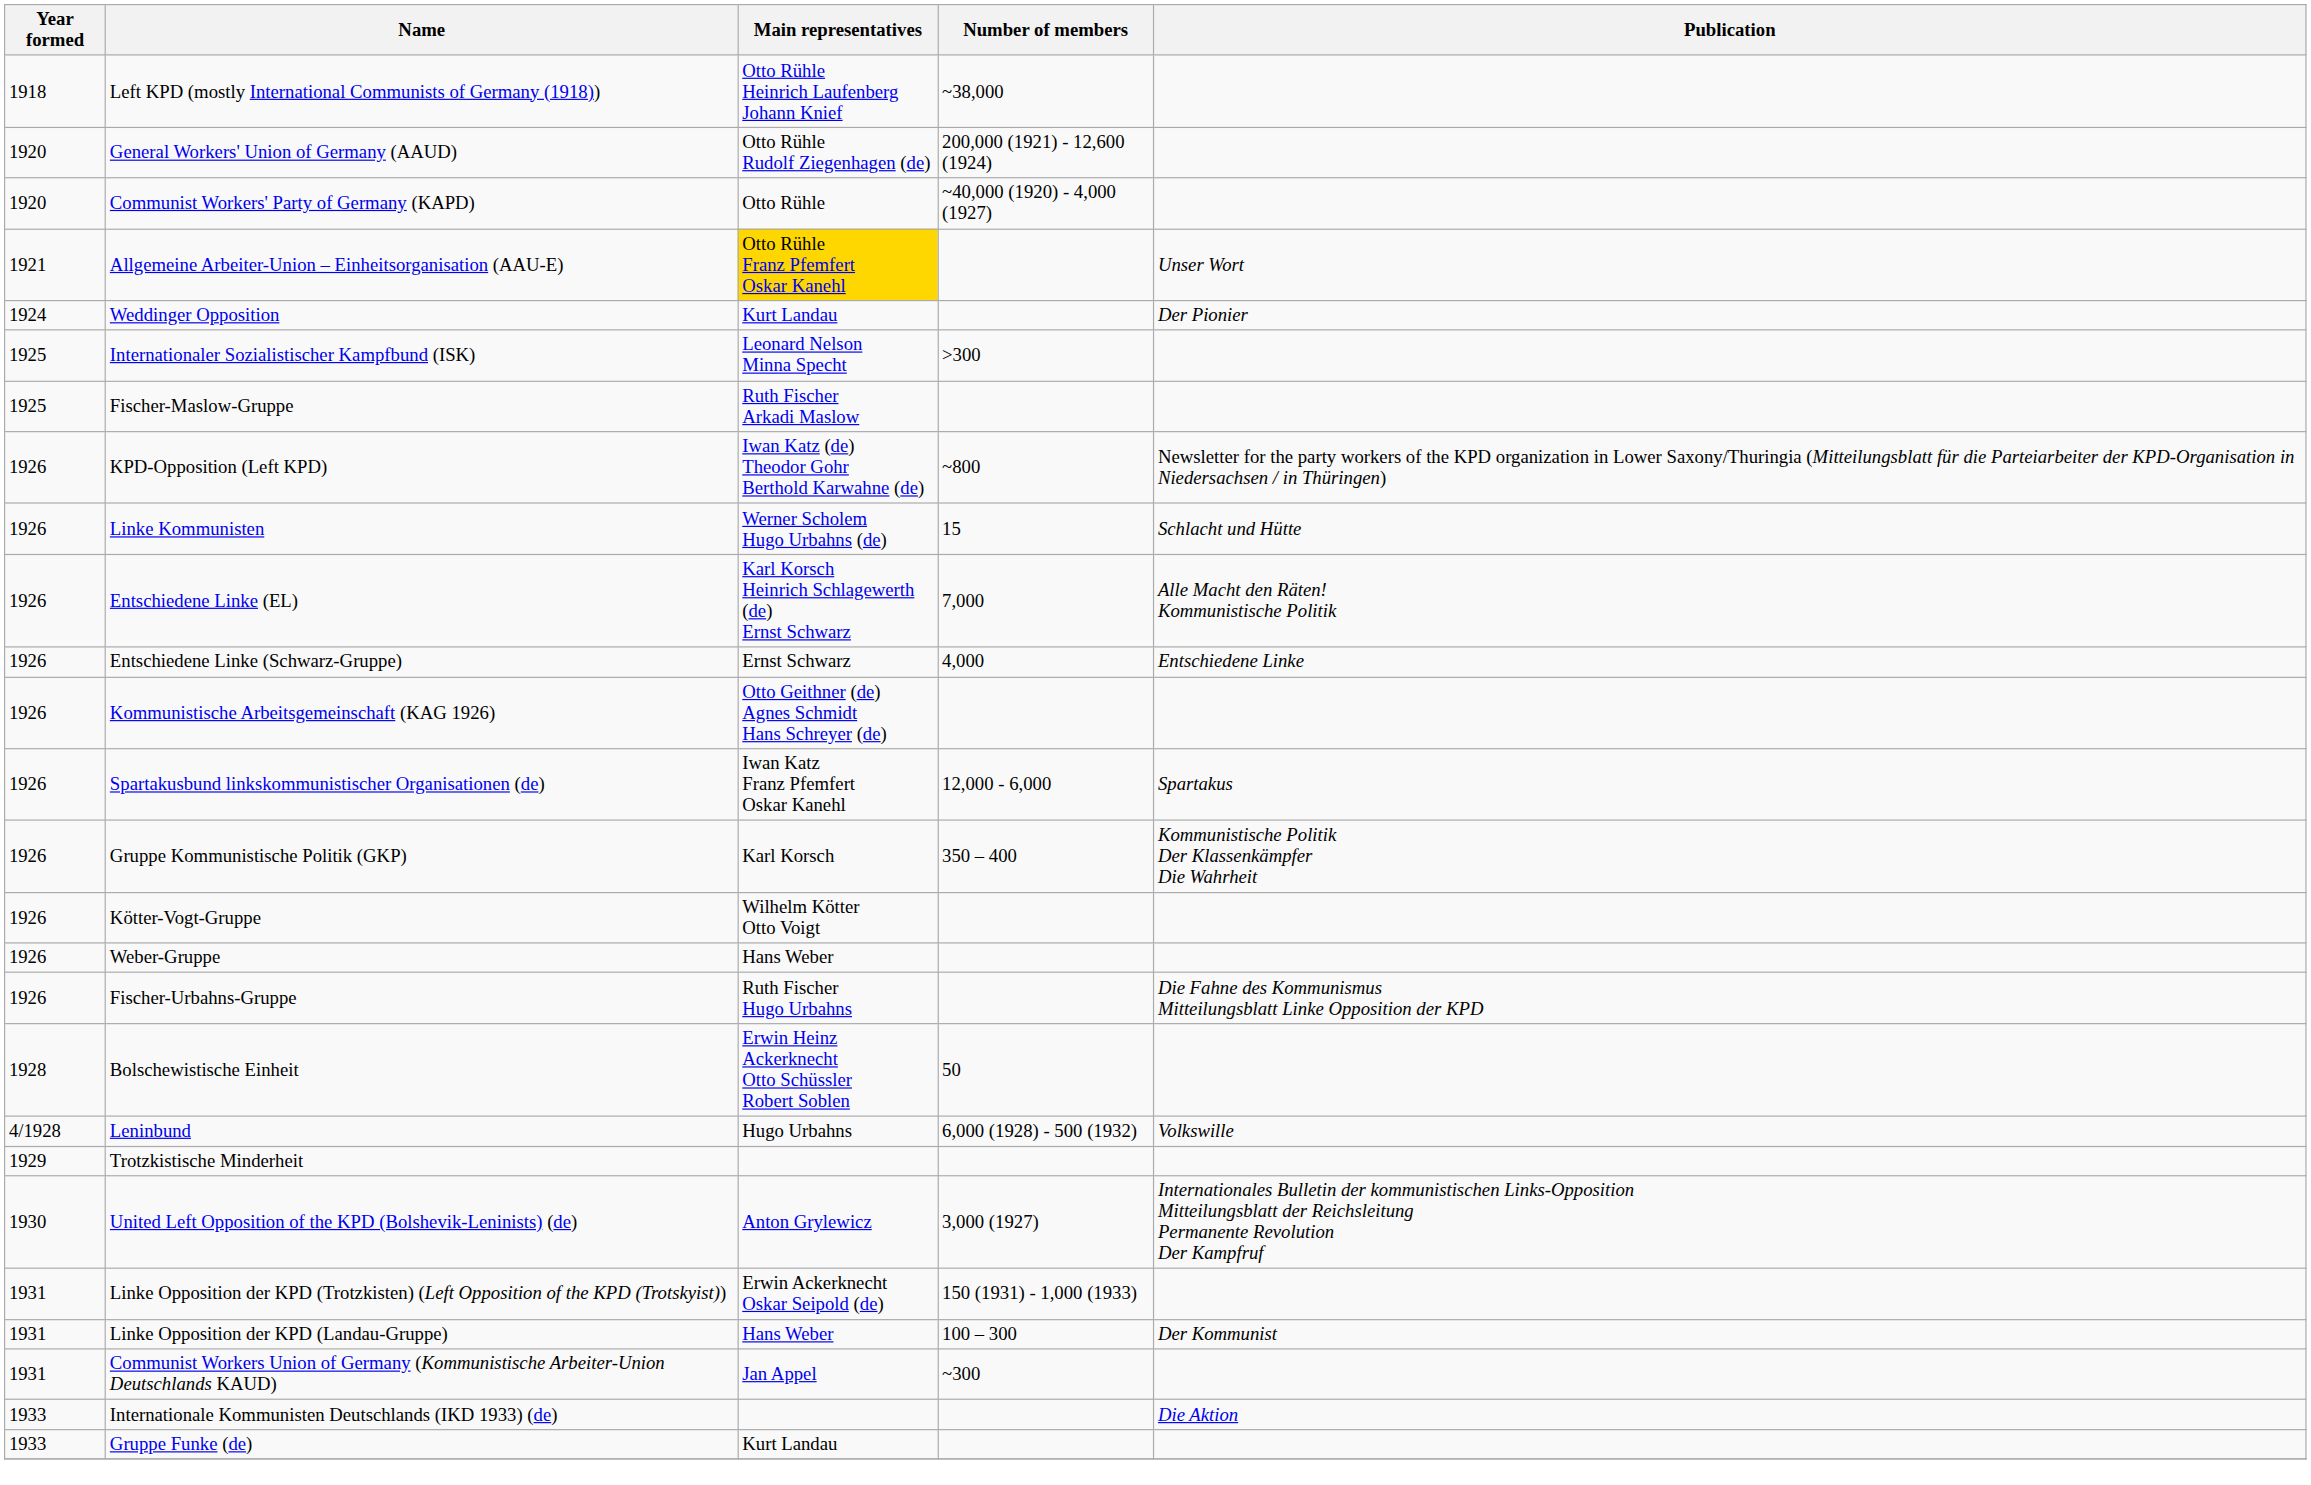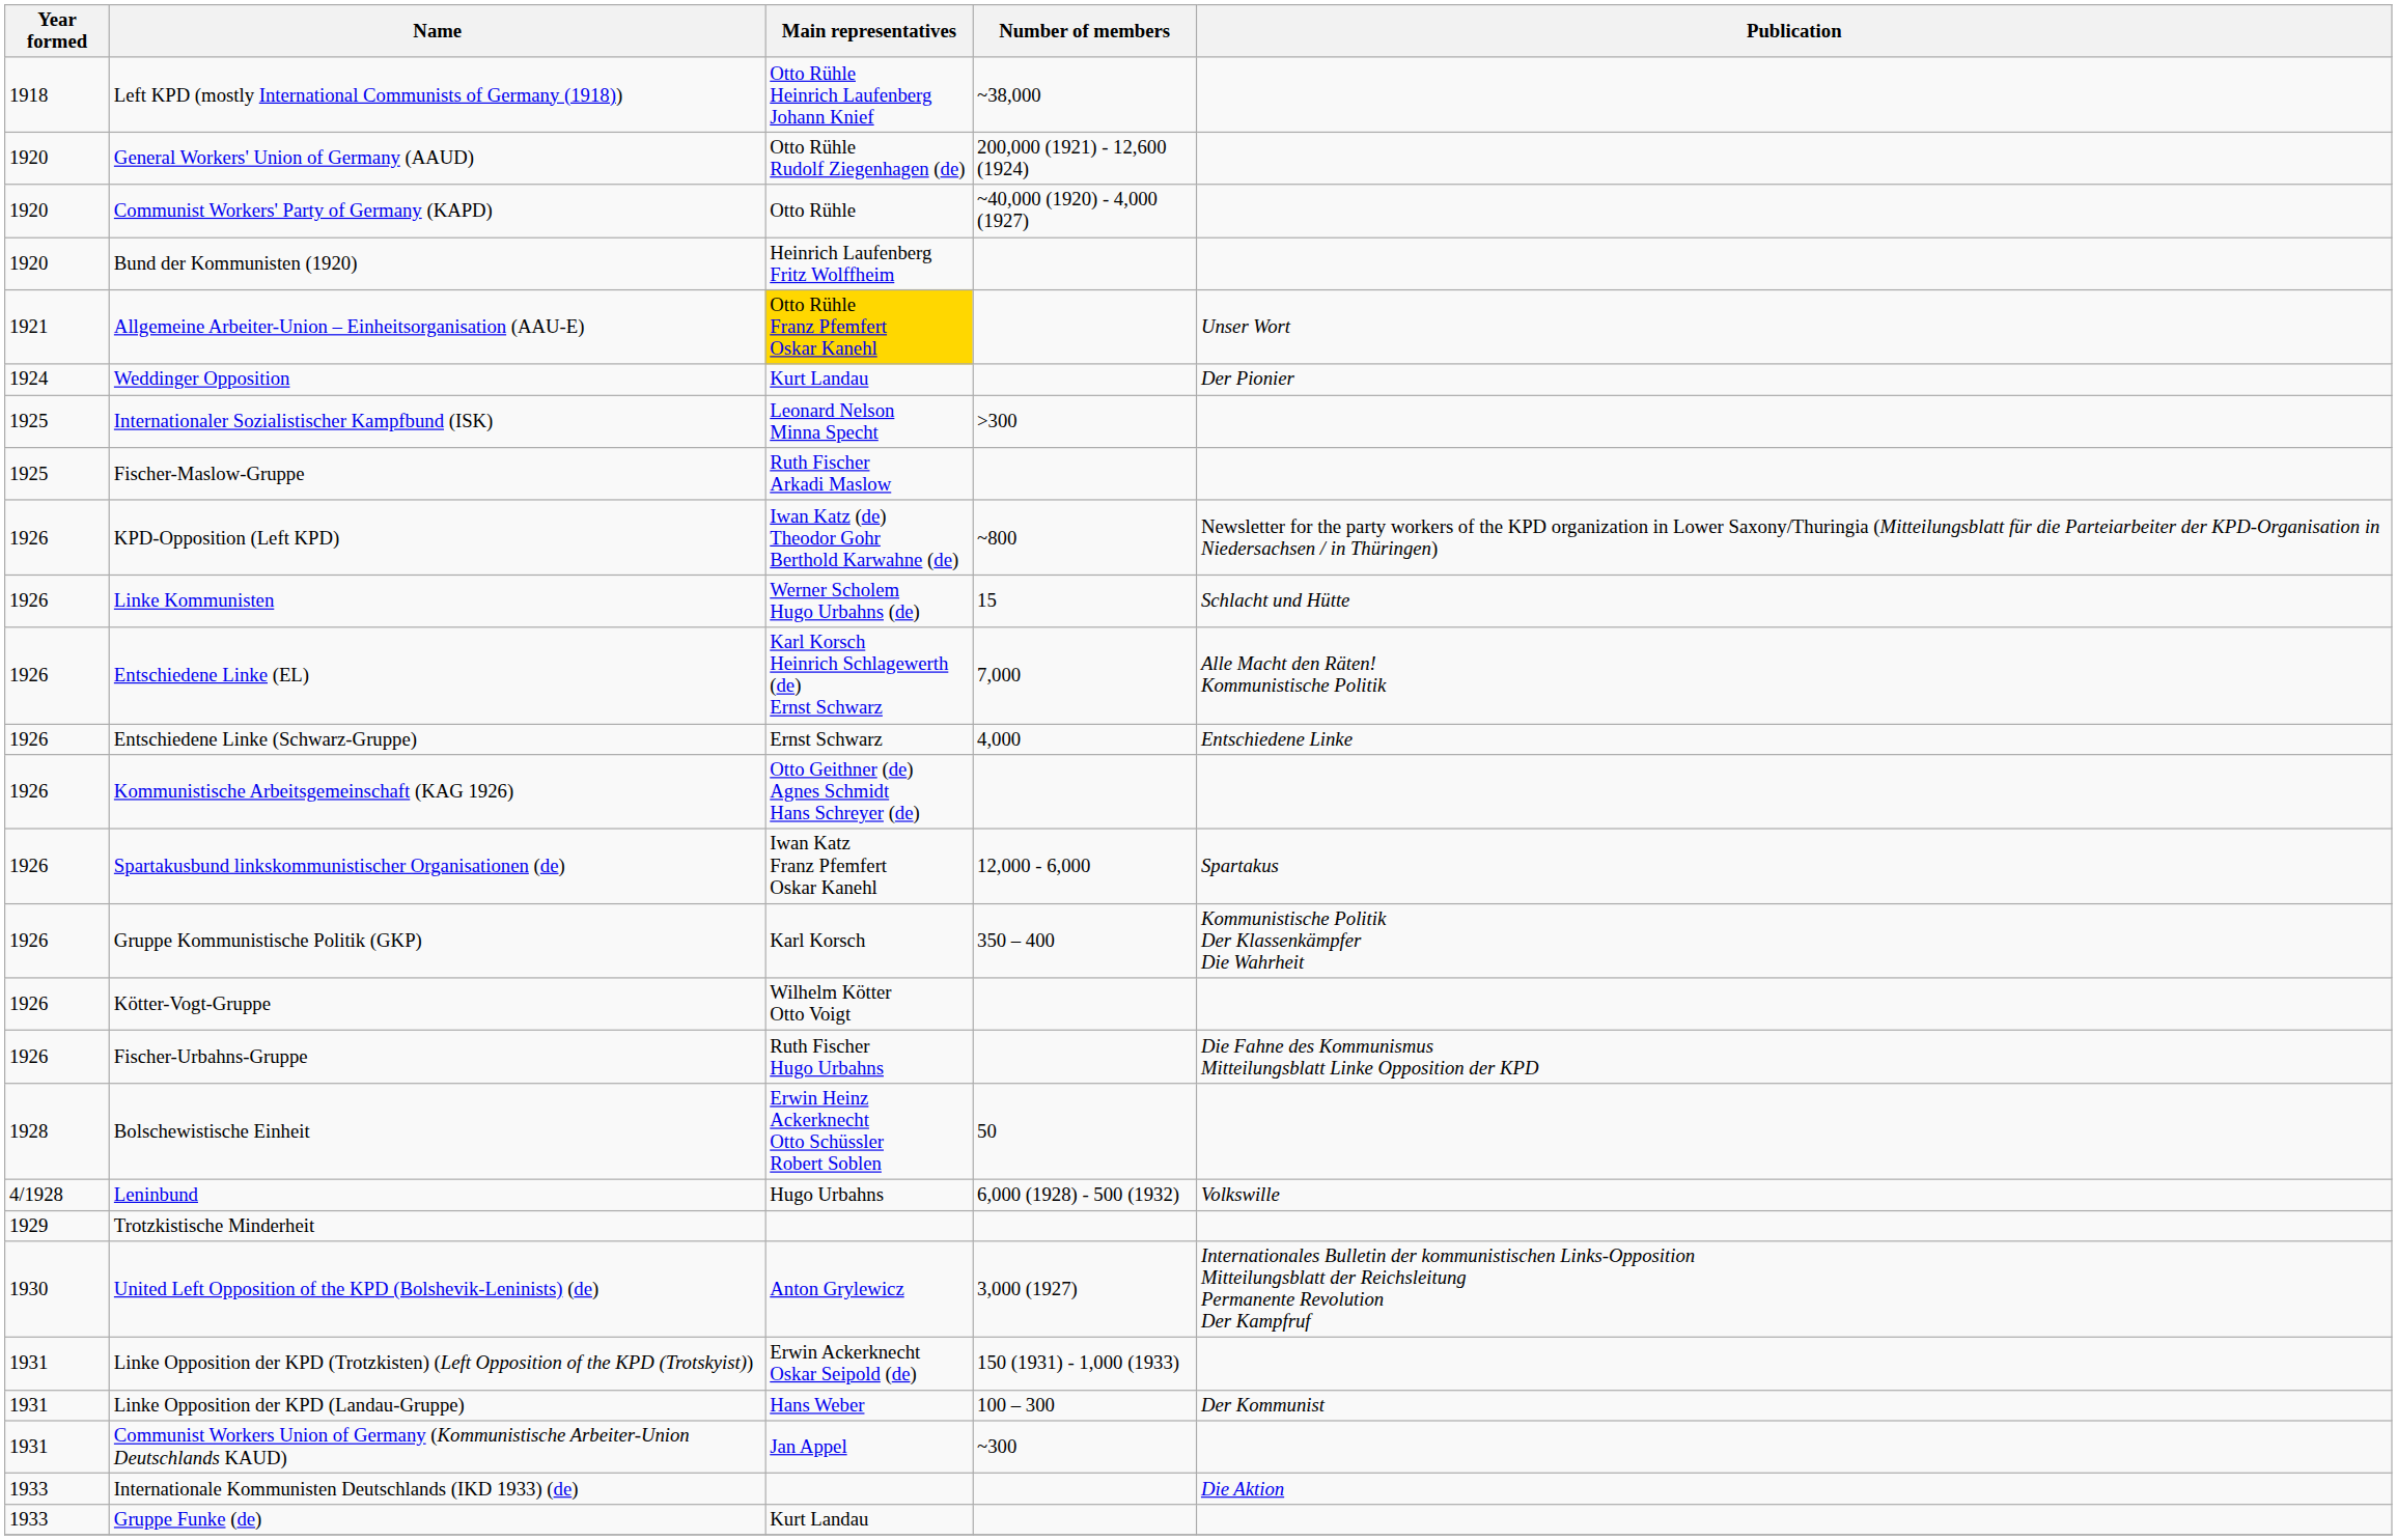+ row: 1920 | Bund der Kommunisten (1920) | Heinrich Laufenberg Fritz Wolffheim
- row: 1926 | Weber-Gruppe | Hans Weber
